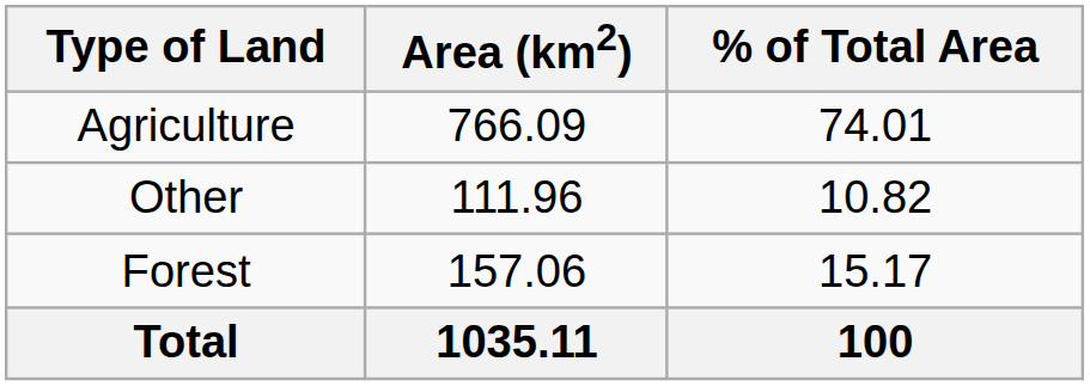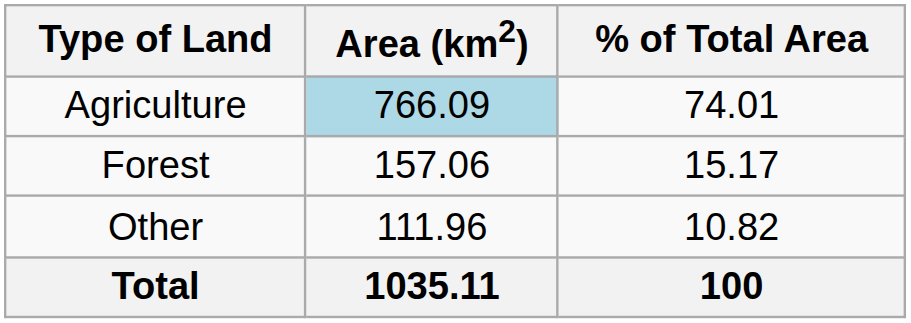Agriculture | Area (km2): no background -> lightblue background
rows swapped: Forest <-> Other
